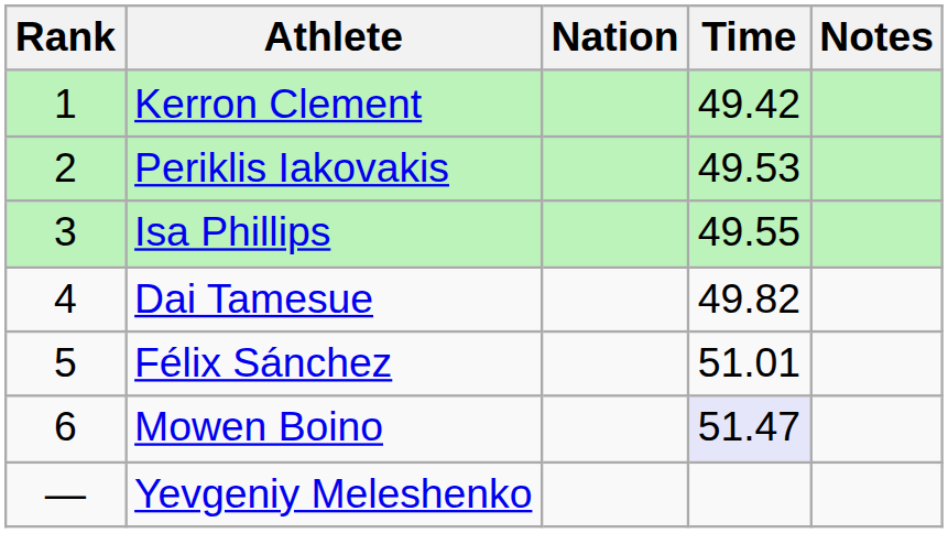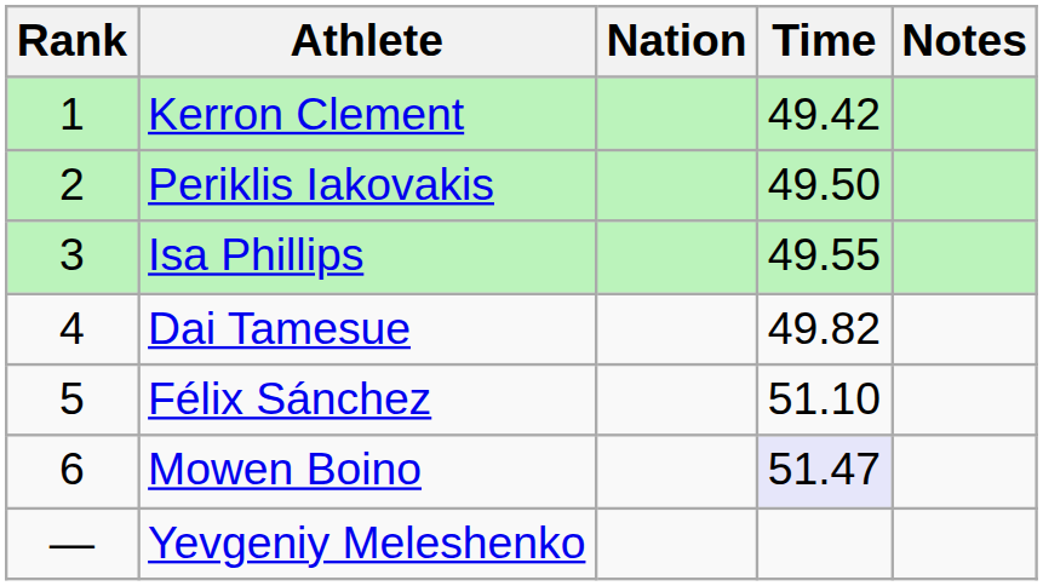Periklis Iakovakis | Time: 49.53 -> 49.50
Félix Sánchez | Time: 51.01 -> 51.10
